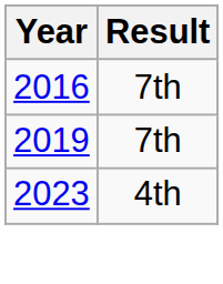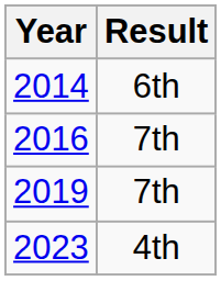+ row: 2014 | 6th
